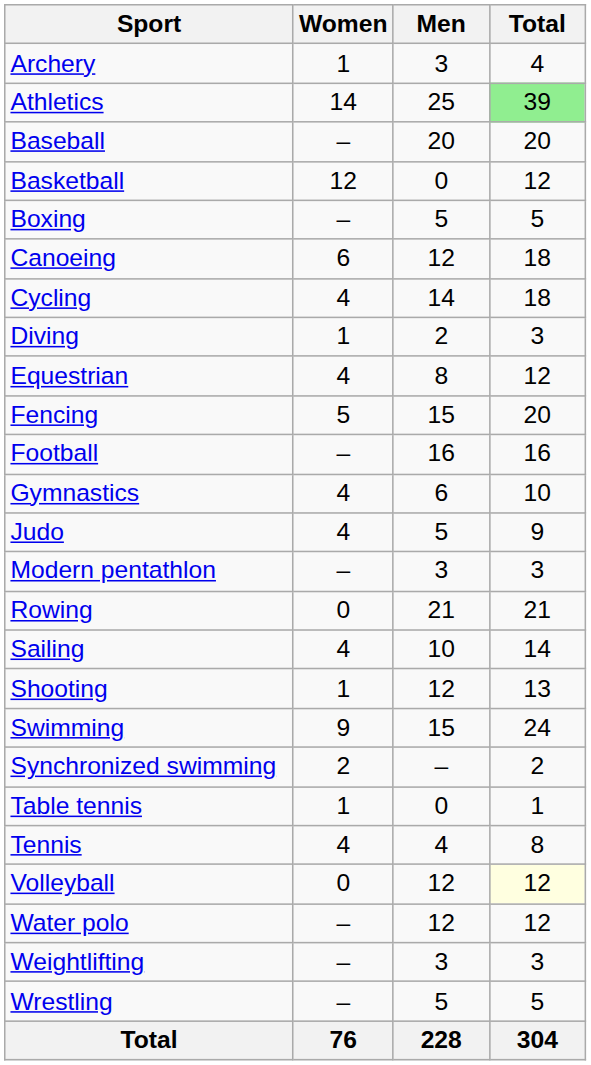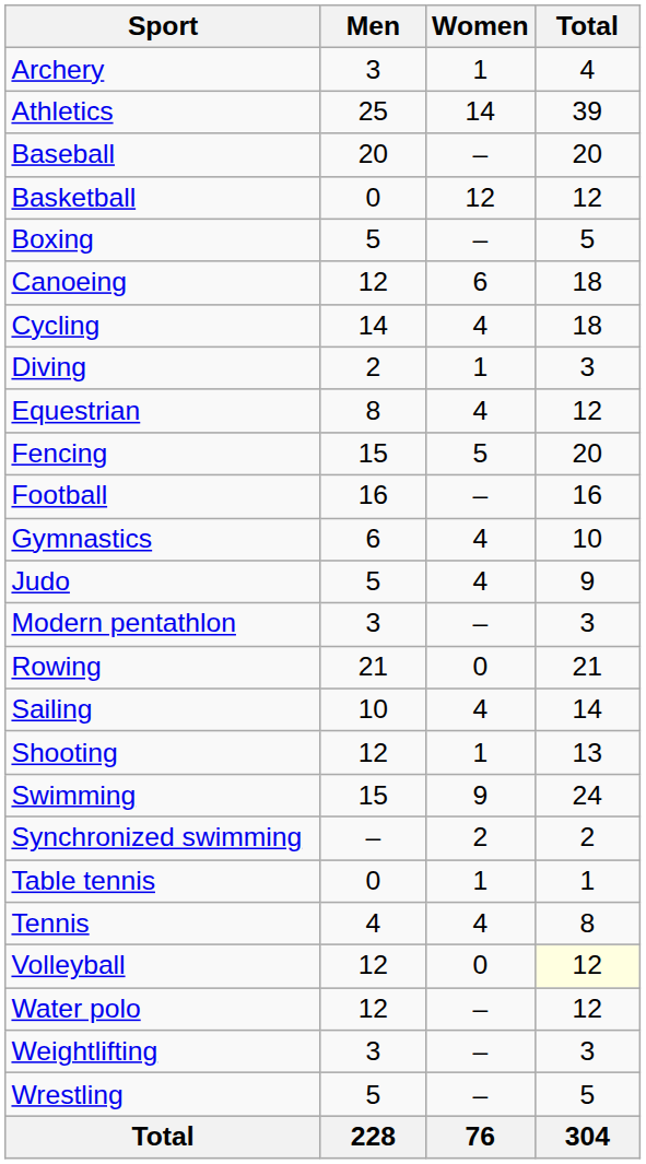columns swapped: Men <-> Women
Athletics | Total: lightgreen background -> no background
